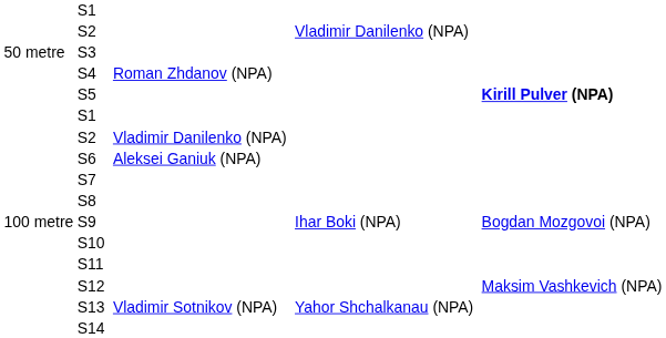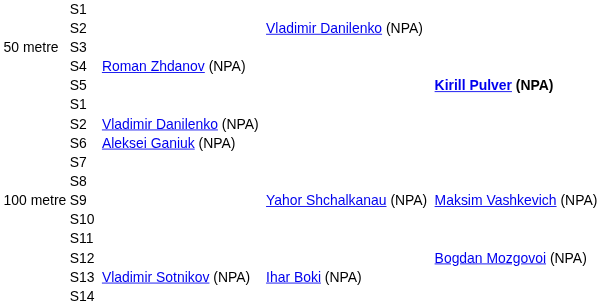S9 | column 4: Ihar Boki (NPA) -> Yahor Shchalkanau (NPA)
S9 | column 5: Bogdan Mozgovoi (NPA) -> Maksim Vashkevich (NPA)
S12 | column 5: Maksim Vashkevich (NPA) -> Bogdan Mozgovoi (NPA)
S13 | column 4: Yahor Shchalkanau (NPA) -> Ihar Boki (NPA)
